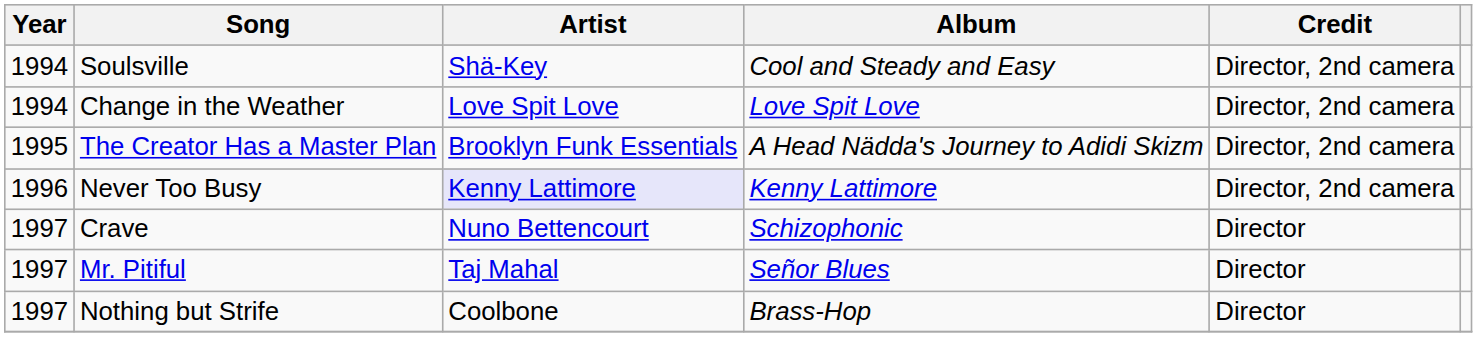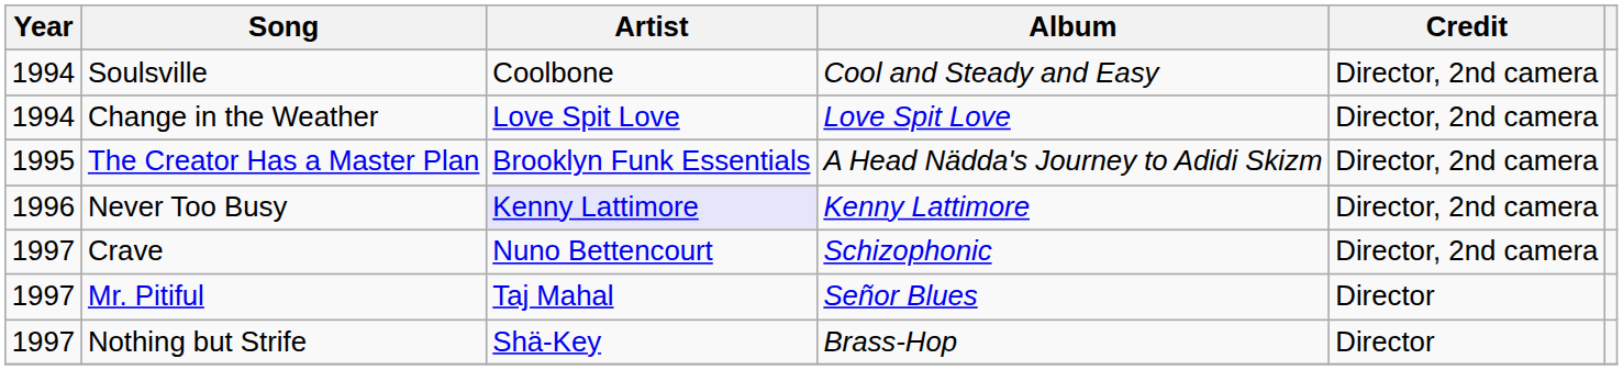Soulsville | Artist: Shä-Key -> Coolbone
Crave | Credit: Director -> Director, 2nd camera
Nothing but Strife | Artist: Coolbone -> Shä-Key
